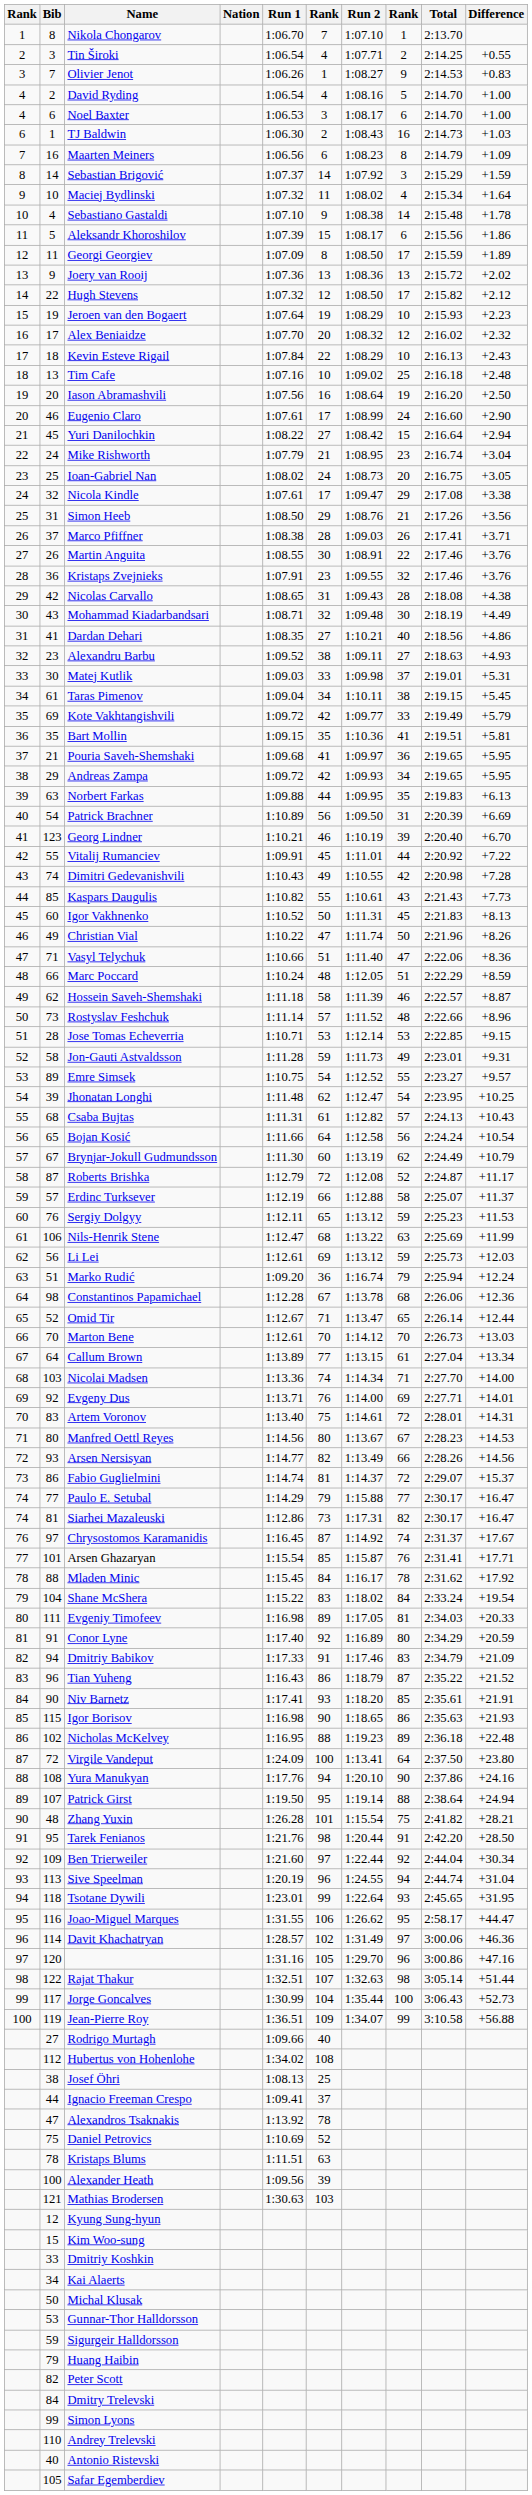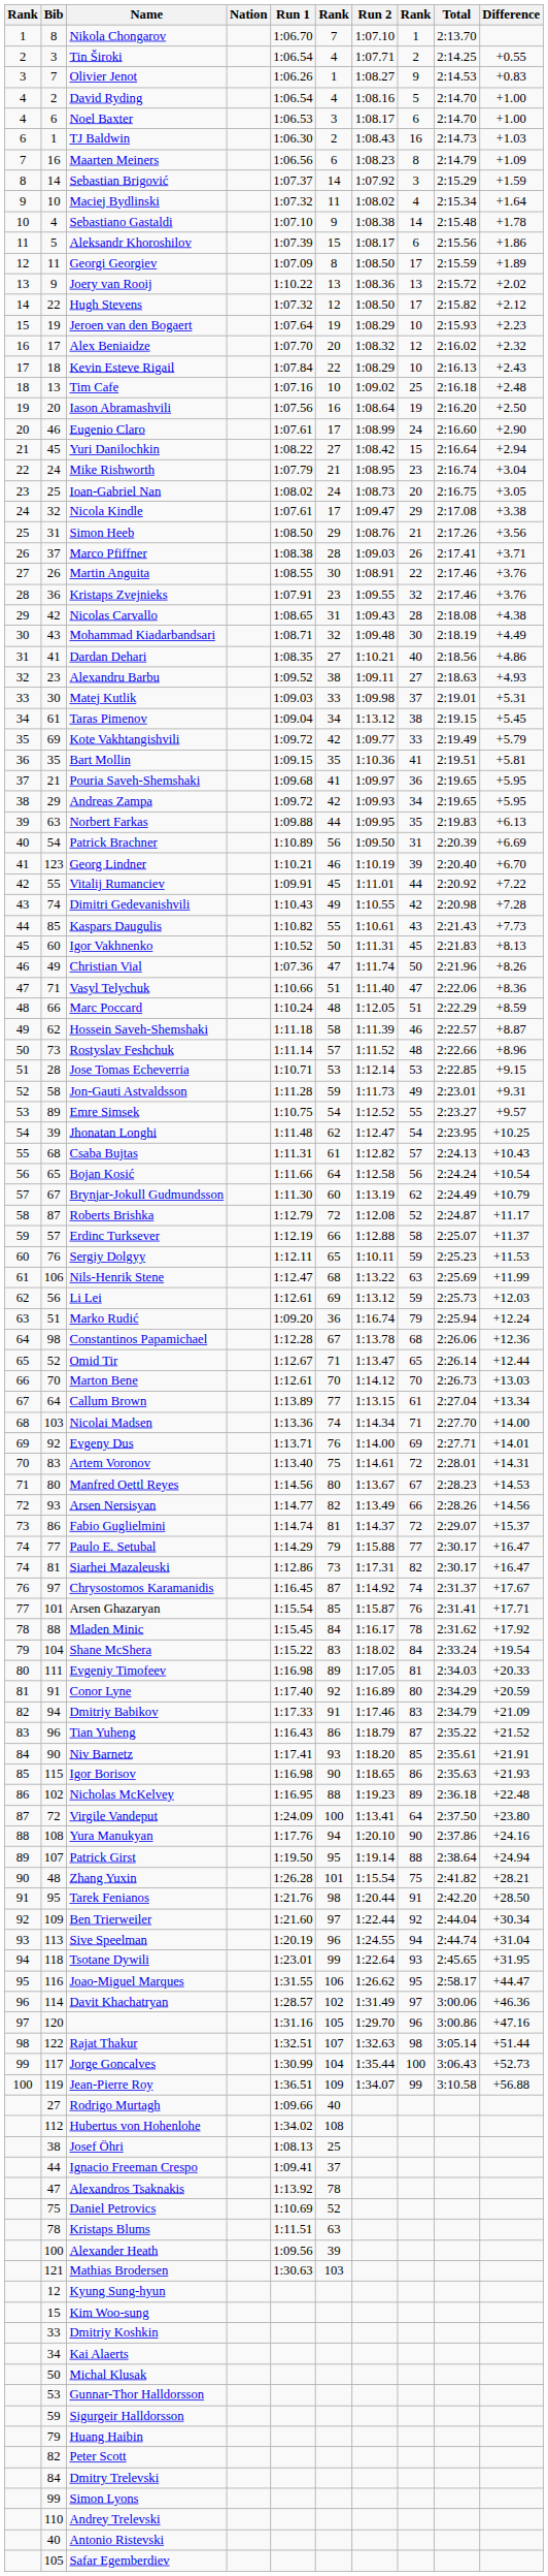Joery van Rooij | Run 1: 1:07.36 -> 1:10.22
Taras Pimenov | Run 2: 1:10.11 -> 1:13.12
Christian Vial | Run 1: 1:10.22 -> 1:07.36
Sergiy Dolgyy | Run 2: 1:13.12 -> 1:10.11
